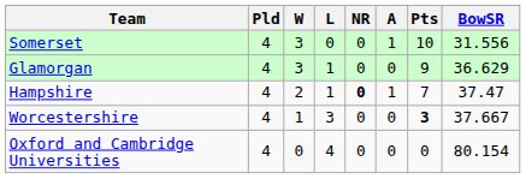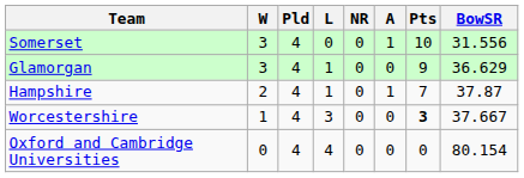columns swapped: Pld <-> W
Hampshire | NR: bold -> normal
Hampshire | BowSR: 37.47 -> 37.87
